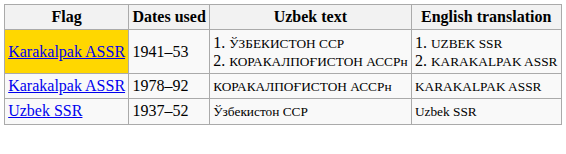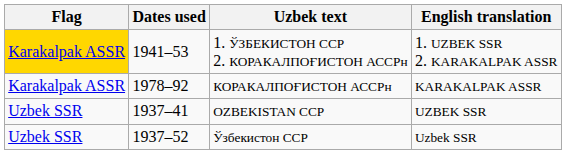+ row: Uzbek SSR | 1937–41 | OZBEKISTAN CCP | UZBEK SSR
